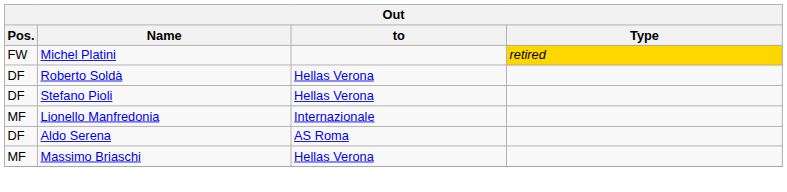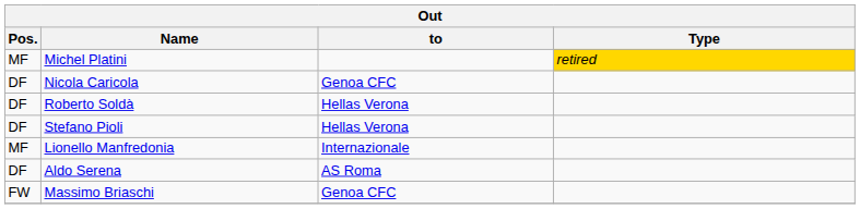Michel Platini | Pos.: FW -> MF
+ row: DF | Nicola Caricola | Genoa CFC
Massimo Briaschi | Pos.: MF -> FW
Massimo Briaschi | to: Hellas Verona -> Genoa CFC
